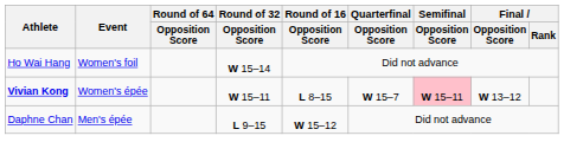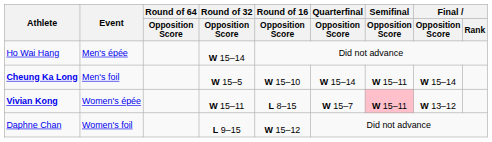Ho Wai Hang | Event: Women's foil -> Men's épée
+ row: Cheung Ka Long | Men's foil | W 15–5 | W 15–10 | W 15–14 | W 15–11 | W 15–14
Daphne Chan | Event: Men's épée -> Women's foil
